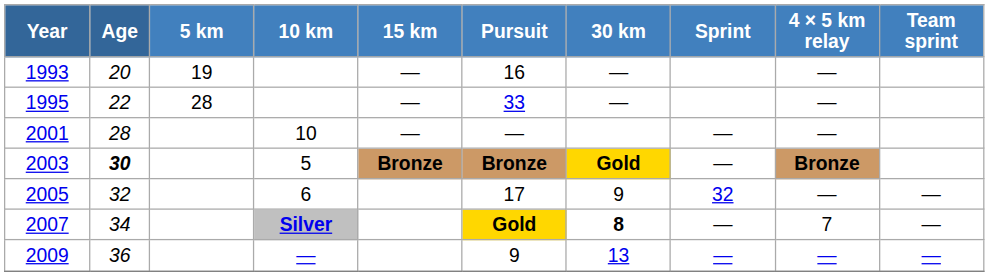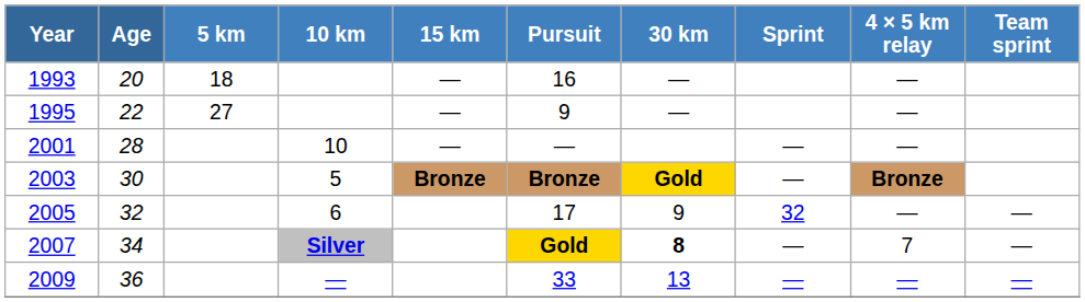1993 | 5 km: 19 -> 18
1995 | 5 km: 28 -> 27
1995 | Pursuit: 33 -> 9
2003 | Age: bold -> normal
2009 | Pursuit: 9 -> 33
